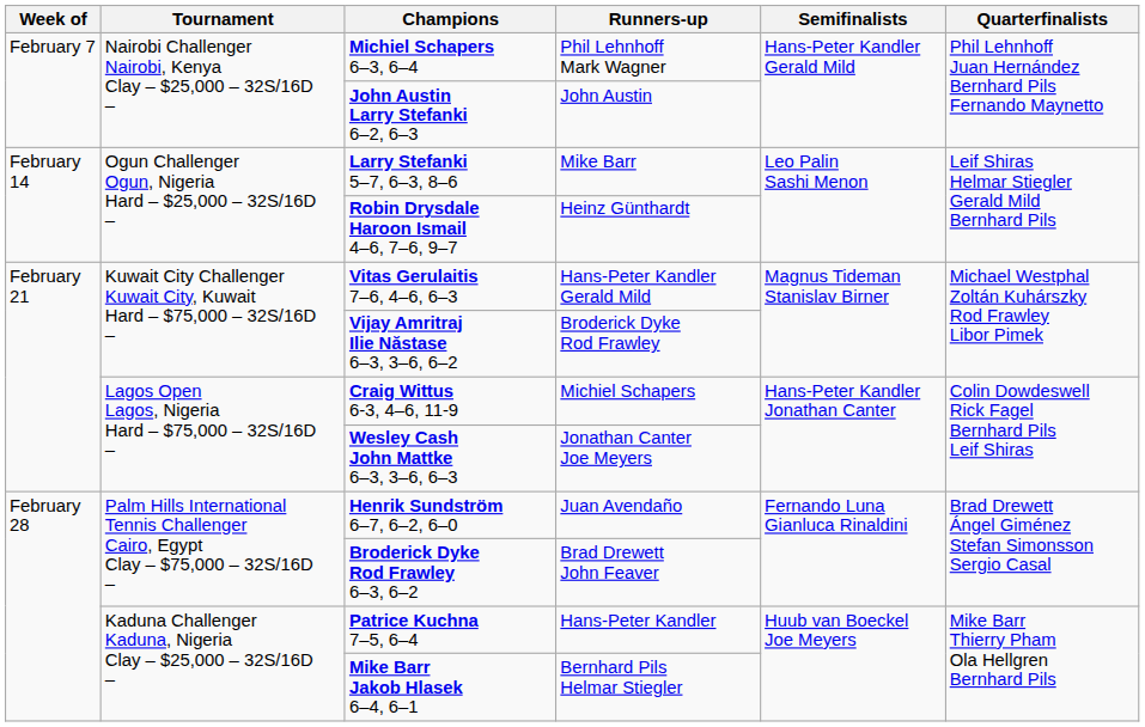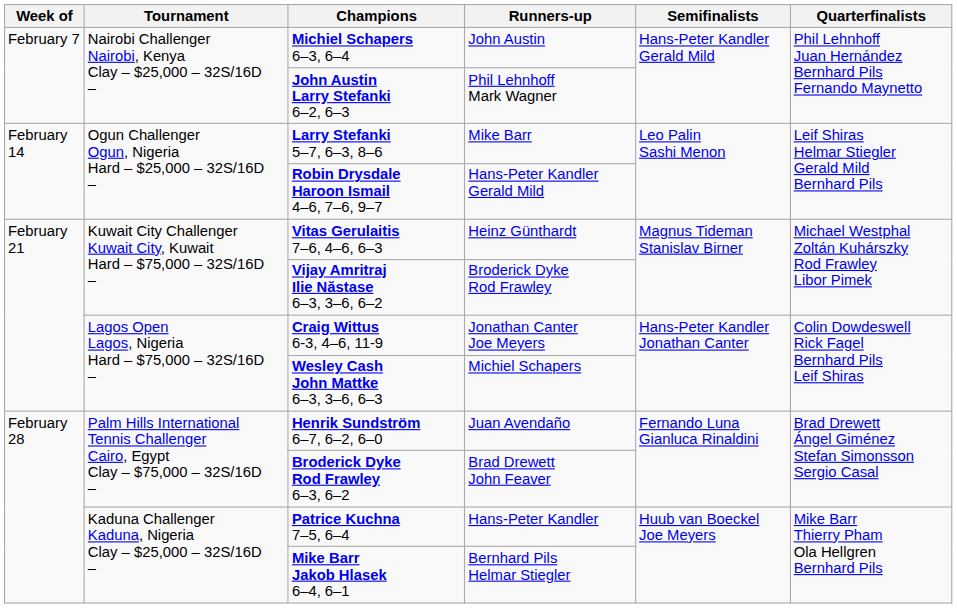Michiel Schapers 6–3, 6–4 | Runners-up: Phil Lehnhoff Mark Wagner -> John Austin
John Austin Larry Stefanki 6–2, 6–3 | Runners-up: John Austin -> Phil Lehnhoff Mark Wagner
Robin Drysdale Haroon Ismail 4–6, 7–6, 9–7 | Runners-up: Heinz Günthardt -> Hans-Peter Kandler Gerald Mild
Vitas Gerulaitis 7–6, 4–6, 6–3 | Runners-up: Hans-Peter Kandler Gerald Mild -> Heinz Günthardt
Craig Wittus 6-3, 4–6, 11-9 | Runners-up: Michiel Schapers -> Jonathan Canter Joe Meyers
Wesley Cash John Mattke 6–3, 3–6, 6–3 | Runners-up: Jonathan Canter Joe Meyers -> Michiel Schapers
